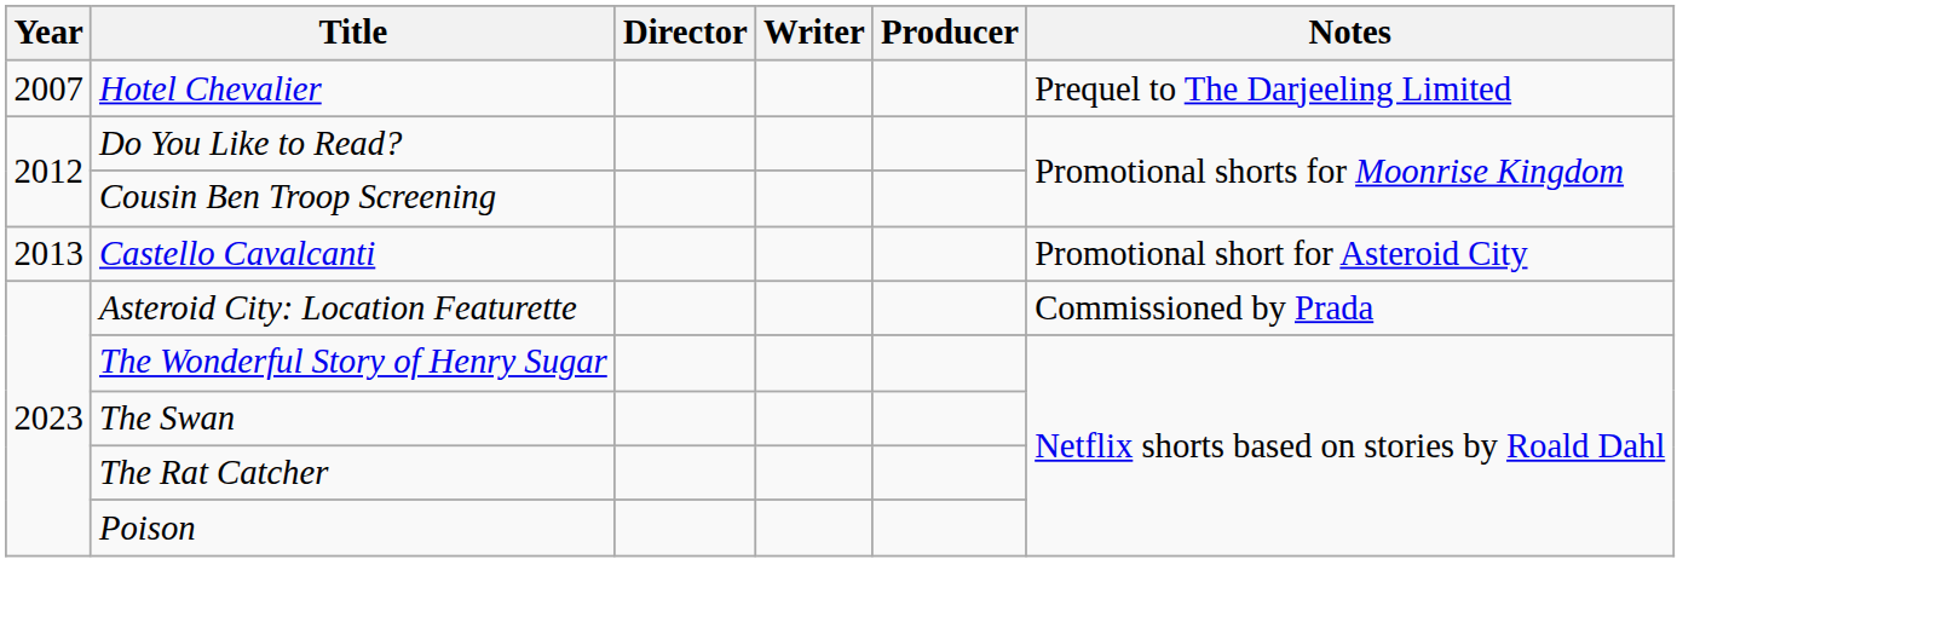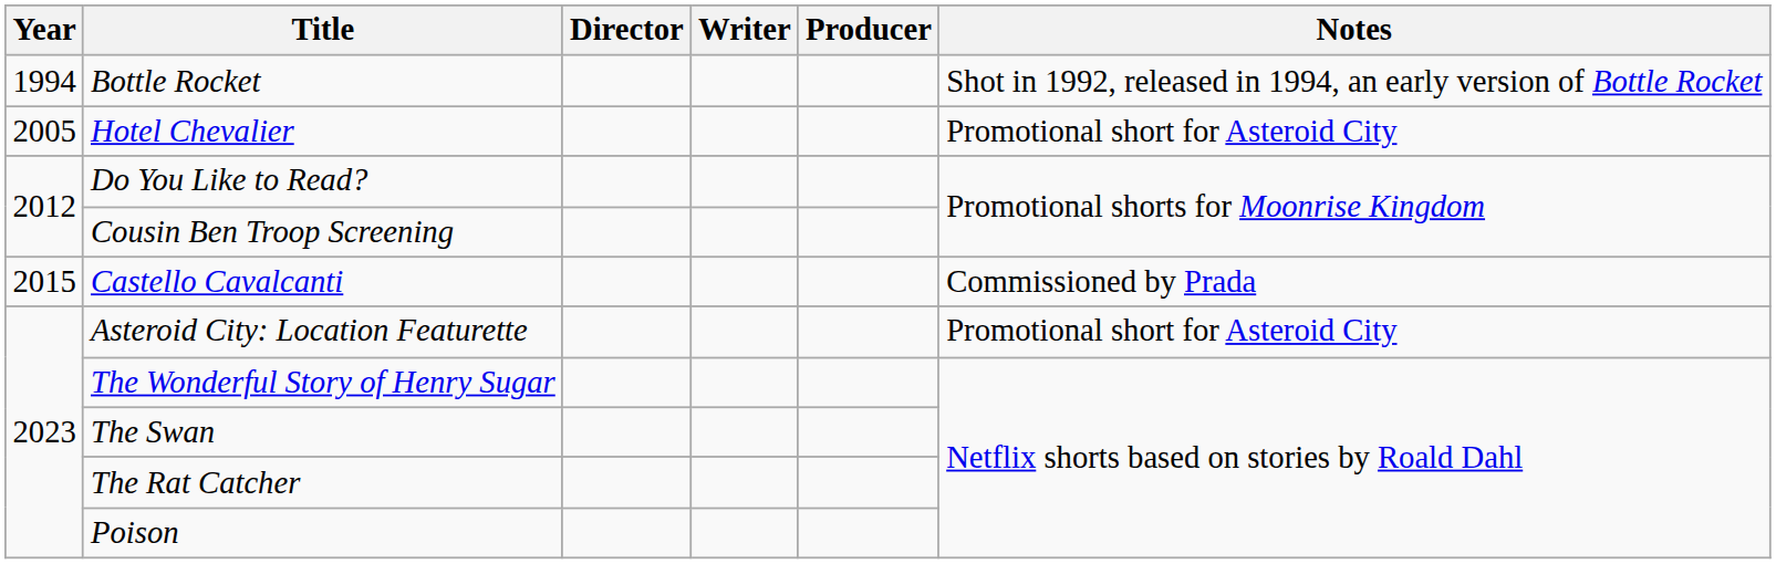+ row: 1994 | Bottle Rocket | Shot in 1992, released in 1994, an early version of Bottle Rocket
Hotel Chevalier | Year: 2007 -> 2005
Hotel Chevalier | Notes: Prequel to The Darjeeling Limited -> Promotional short for Asteroid City
Castello Cavalcanti | Year: 2013 -> 2015
Castello Cavalcanti | Notes: Promotional short for Asteroid City -> Commissioned by Prada
Asteroid City: Location Featurette | Notes: Commissioned by Prada -> Promotional short for Asteroid City
